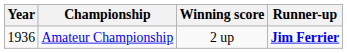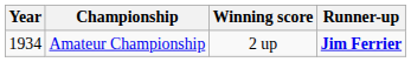Amateur Championship | Year: 1936 -> 1934
